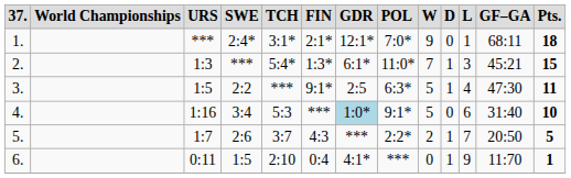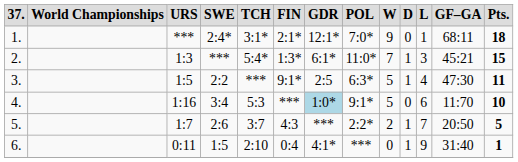4. | GF–GA: 31:40 -> 11:70
6. | GF–GA: 11:70 -> 31:40
